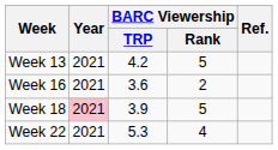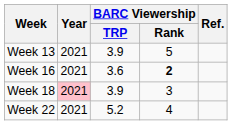Week 13 | BARC Viewership / TRP: 4.2 -> 3.9
Week 16 | BARC Viewership / Rank: normal -> bold
Week 18 | BARC Viewership / Rank: 5 -> 3
Week 22 | BARC Viewership / TRP: 5.3 -> 5.2
